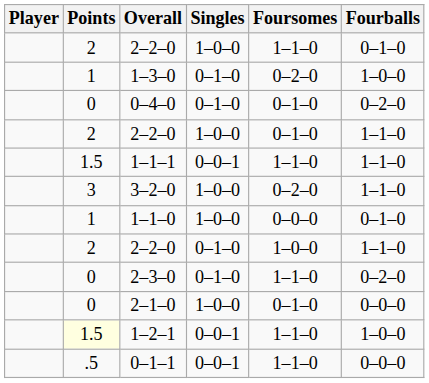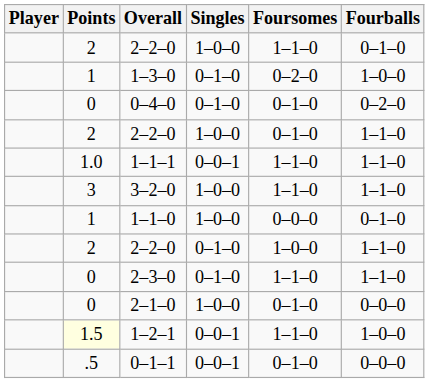1–1–1 | Points: 1.5 -> 1.0
3–2–0 | Foursomes: 0–2–0 -> 1–1–0
2–3–0 | Fourballs: 0–2–0 -> 1–1–0
0–1–1 | Foursomes: 1–1–0 -> 0–1–0
